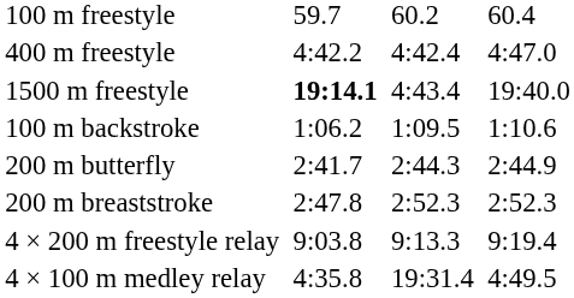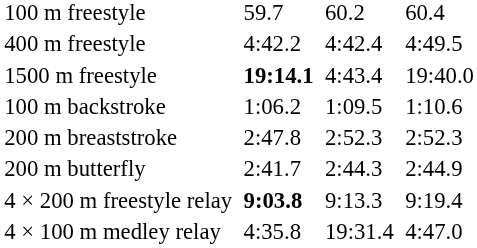400 m freestyle | column 7: 4:47.0 -> 4:49.5
rows swapped: 200 m breaststroke <-> 200 m butterfly
4 × 200 m freestyle relay | column 3: normal -> bold
4 × 100 m medley relay | column 7: 4:49.5 -> 4:47.0
